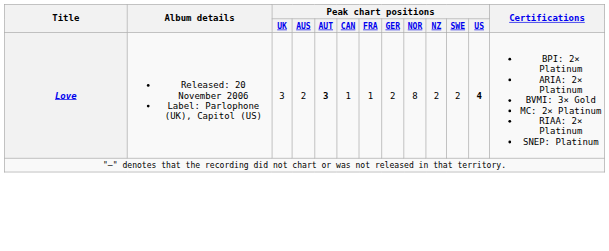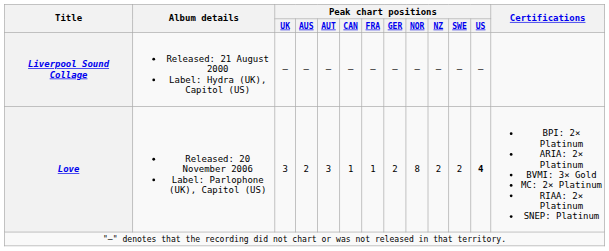+ row: Liverpool Sound Collage | Released: 21 August 2000 Label: Hydra (UK), Capitol (US) | — | — | — | — | — | — | — | — | — | —
Love | Peak chart positions / AUT: bold -> normal
